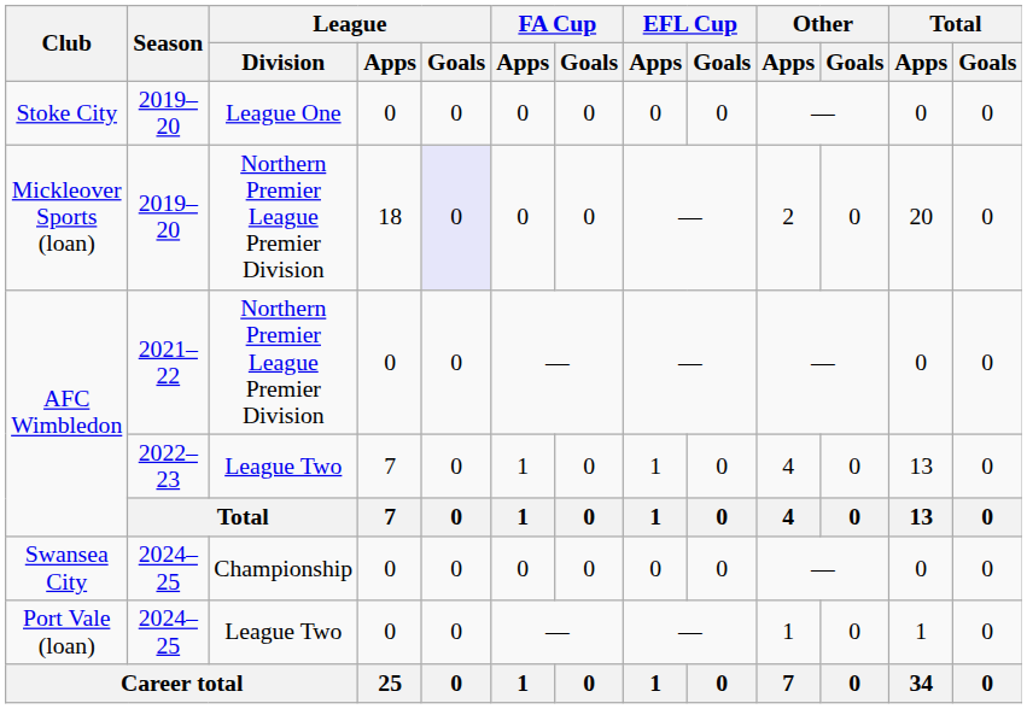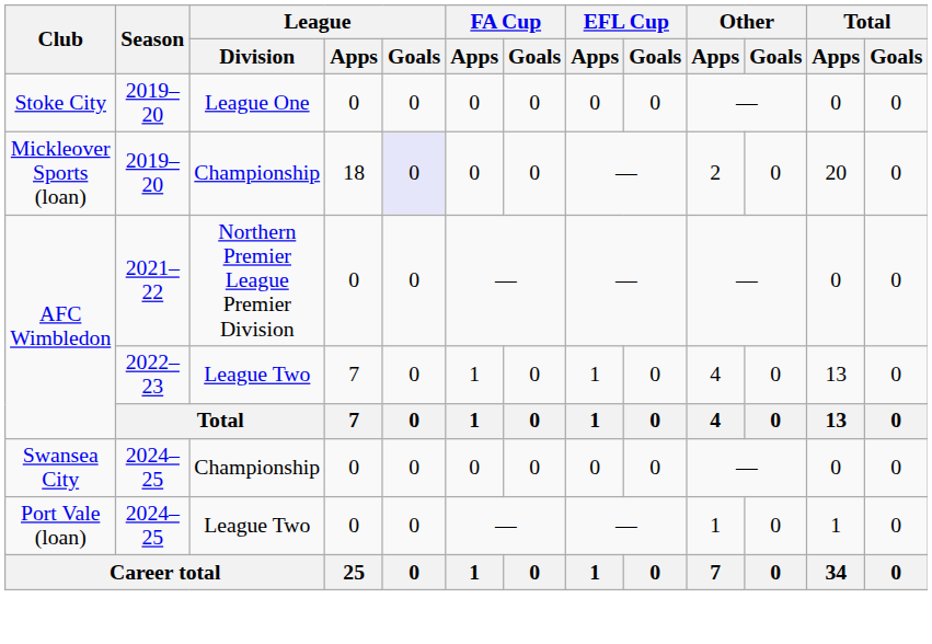Mickleover Sports (loan) | League / Division: Northern Premier League Premier Division -> Championship
